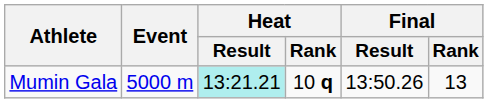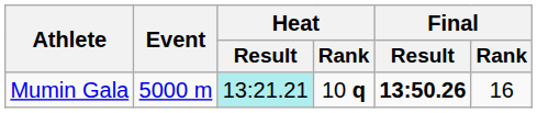Mumin Gala | Final / Result: normal -> bold
Mumin Gala | Final / Rank: 13 -> 16
